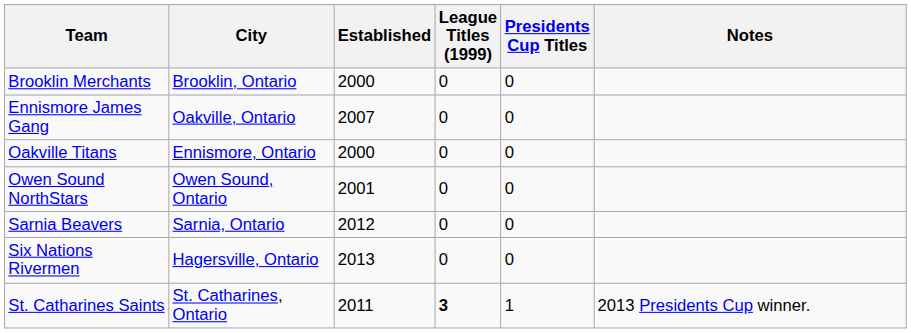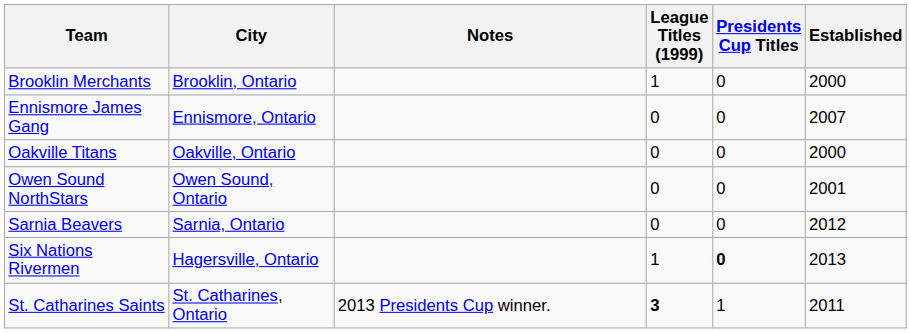columns swapped: Established <-> Notes
Brooklin Merchants | League Titles (1999): 0 -> 1
Ennismore James Gang | City: Oakville, Ontario -> Ennismore, Ontario
Oakville Titans | City: Ennismore, Ontario -> Oakville, Ontario
Six Nations Rivermen | League Titles (1999): 0 -> 1
Six Nations Rivermen | Presidents Cup Titles: normal -> bold
